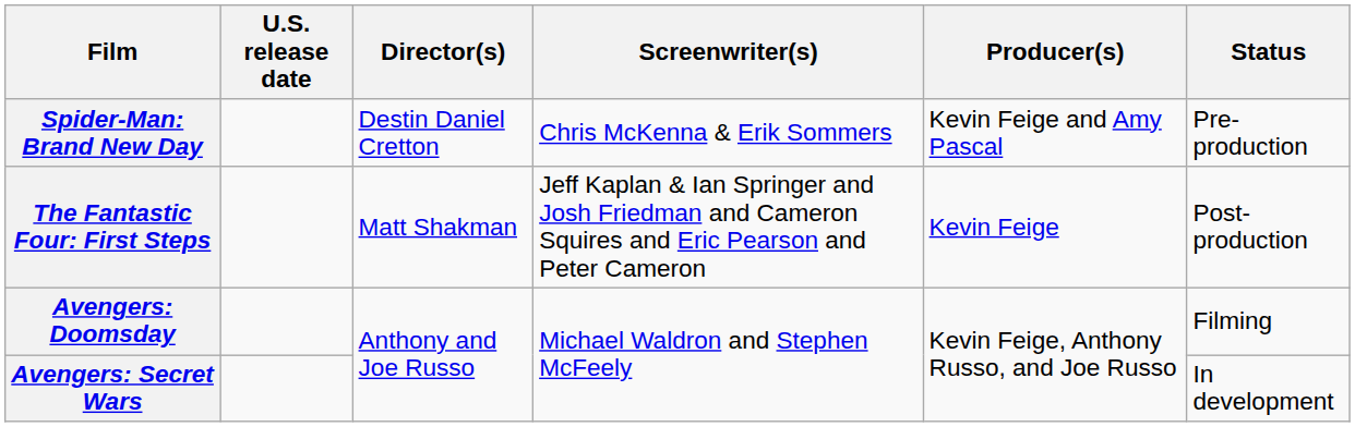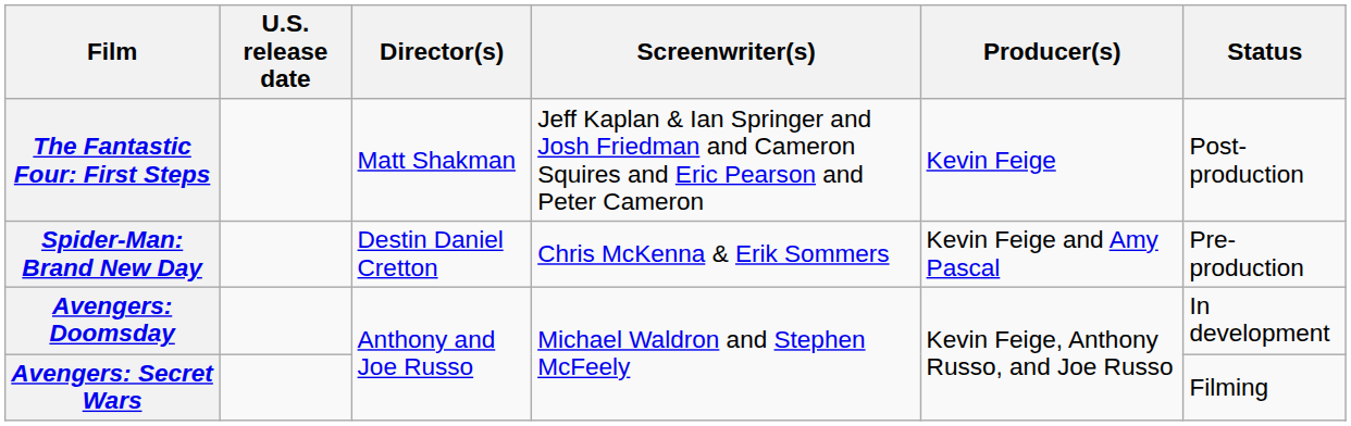rows swapped: The Fantastic Four: First Steps <-> Spider-Man: Brand New Day
Avengers: Doomsday | Status: Filming -> In development
Avengers: Secret Wars | Status: In development -> Filming
